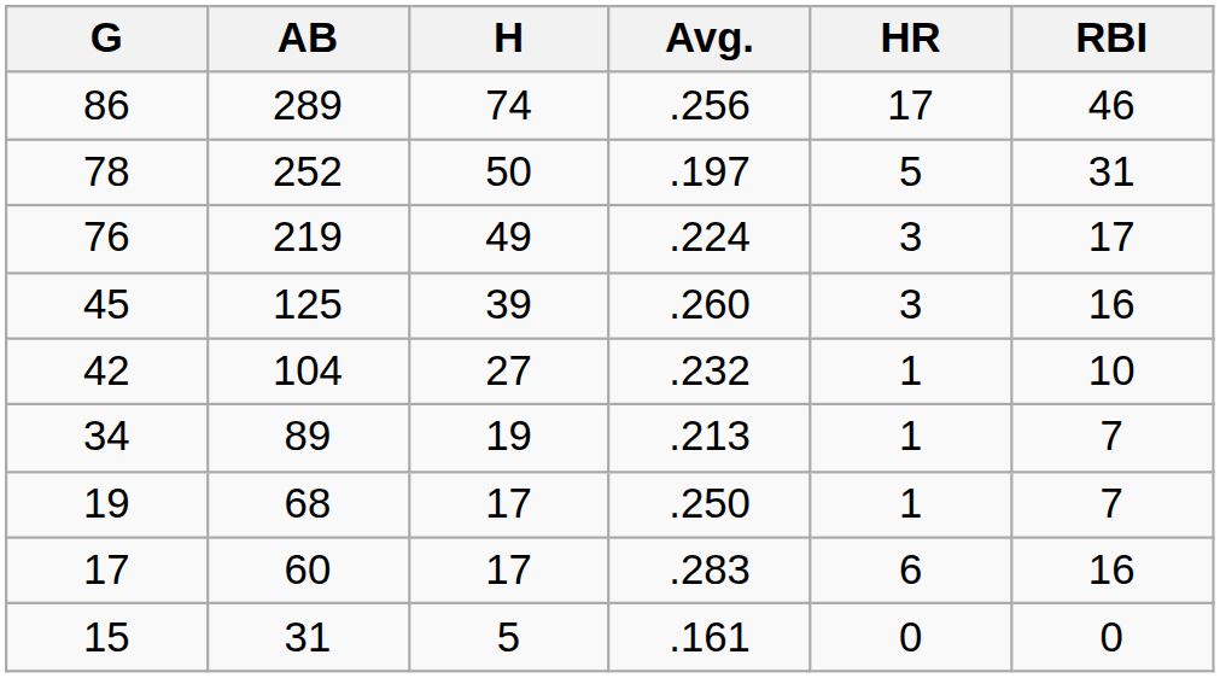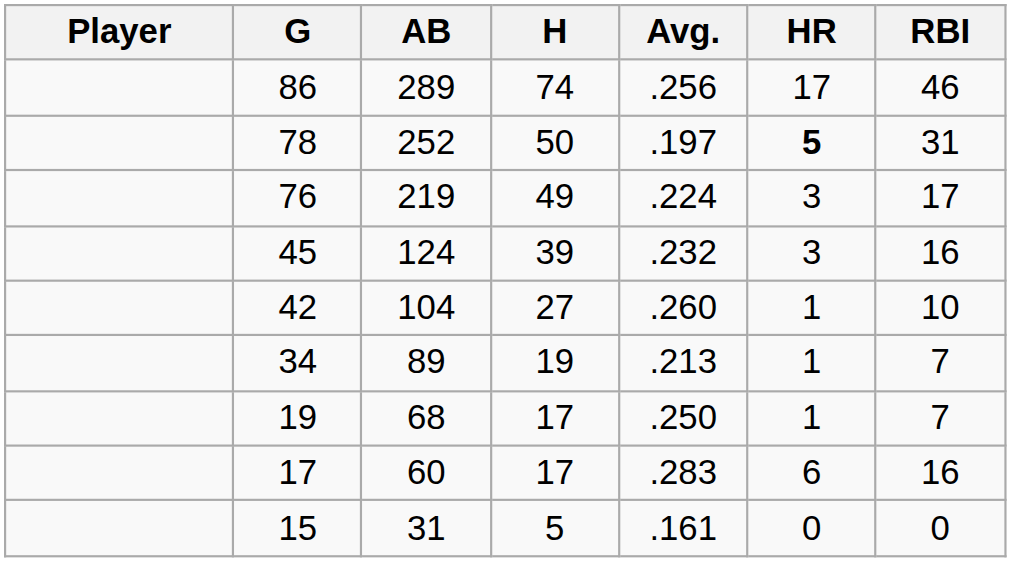+ column: Player
78 | HR: normal -> bold
45 | AB: 125 -> 124
45 | Avg.: .260 -> .232
42 | Avg.: .232 -> .260
